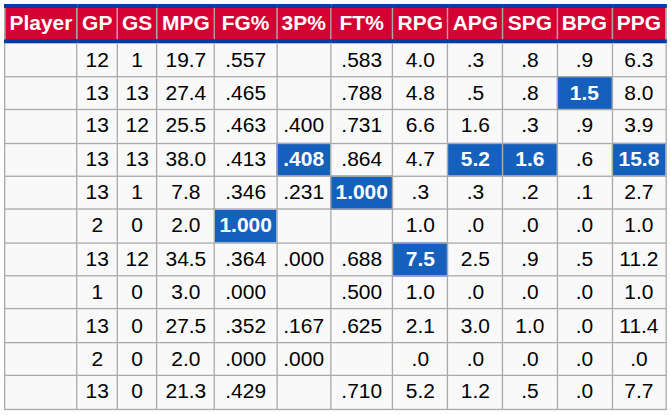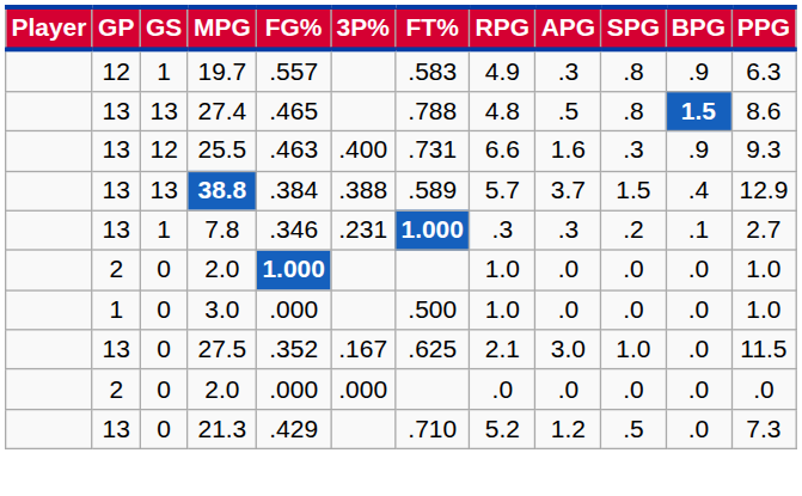19.7 | RPG: 4.0 -> 4.9
27.4 | PPG: 8.0 -> 8.6
25.5 | PPG: 3.9 -> 9.3
- row: 13 | 13 | 38.0 | .413 | .408 | .864 | 4.7 | 5.2 | 1.6 | .6 | 15.8
+ row: 13 | 13 | 38.8 | .384 | .388 | .589 | 5.7 | 3.7 | 1.5 | .4 | 12.9
- row: 13 | 12 | 34.5 | .364 | .000 | .688 | 7.5 | 2.5 | .9 | .5 | 11.2
27.5 | PPG: 11.4 -> 11.5
21.3 | PPG: 7.7 -> 7.3
